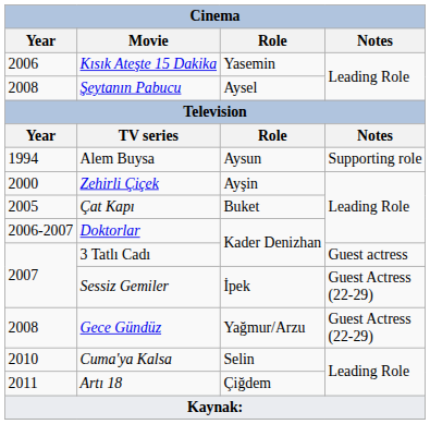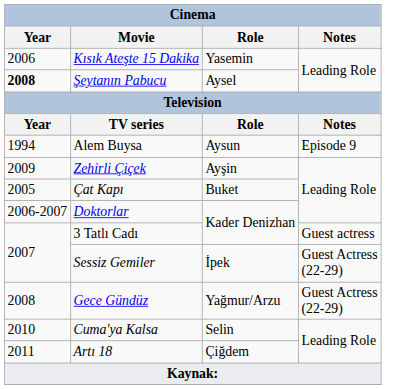Şeytanın Pabucu | Cinema / Year: normal -> bold
Alem Buysa | Cinema / Notes: Supporting role -> Episode 9
Zehirli Çiçek | Cinema / Year: 2000 -> 2009
